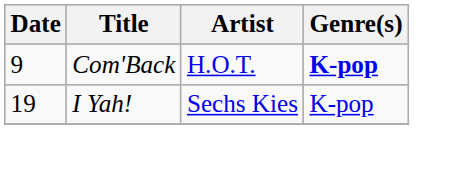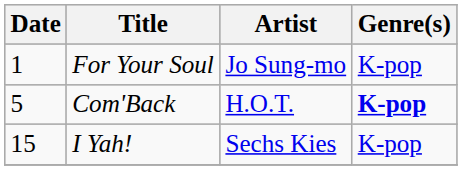+ row: 1 | For Your Soul | Jo Sung-mo | K-pop
Com'Back | Date: 9 -> 5
I Yah! | Date: 19 -> 15
